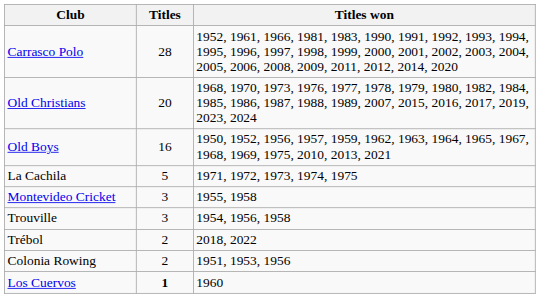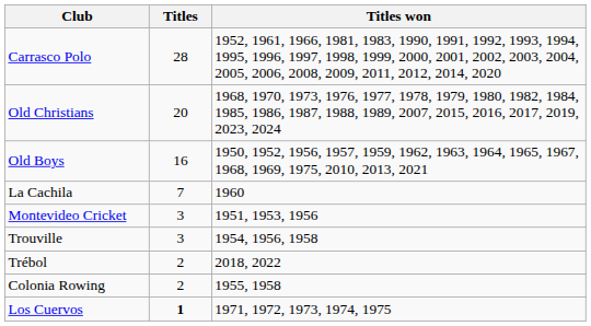La Cachila | Titles: 5 -> 7
La Cachila | Titles won: 1971, 1972, 1973, 1974, 1975 -> 1960
Montevideo Cricket | Titles won: 1955, 1958 -> 1951, 1953, 1956
Colonia Rowing | Titles won: 1951, 1953, 1956 -> 1955, 1958
Los Cuervos | Titles won: 1960 -> 1971, 1972, 1973, 1974, 1975
